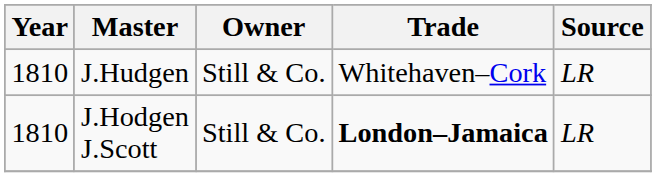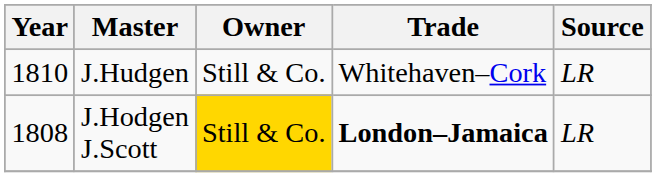J.Hodgen J.Scott | Year: 1810 -> 1808
J.Hodgen J.Scott | Owner: no background -> gold background
